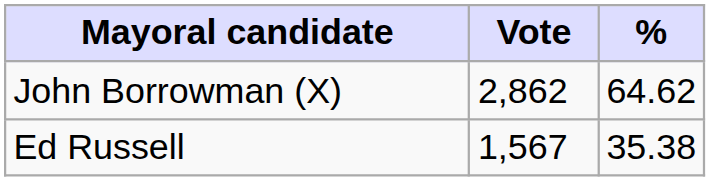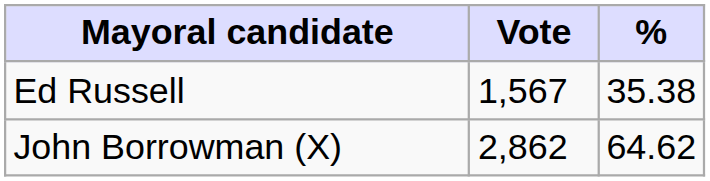rows swapped: John Borrowman (X) <-> Ed Russell
